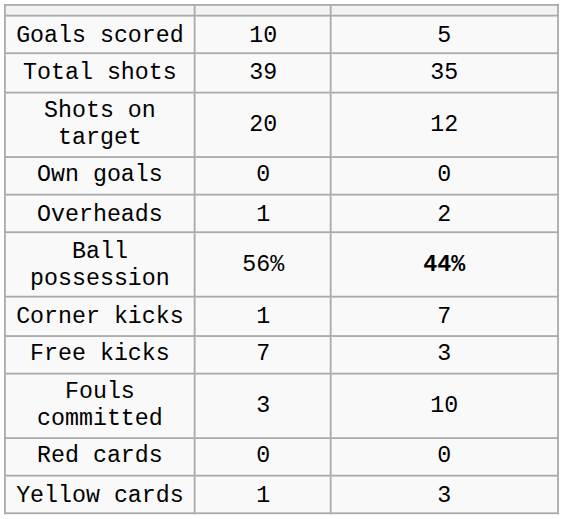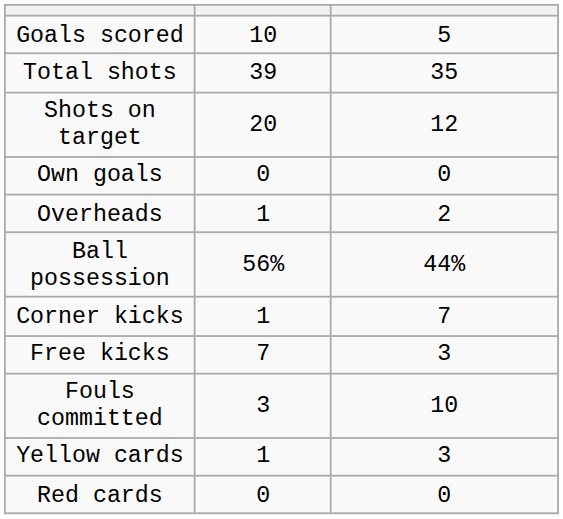Ball possession | column 3: bold -> normal
rows swapped: Yellow cards <-> Red cards
